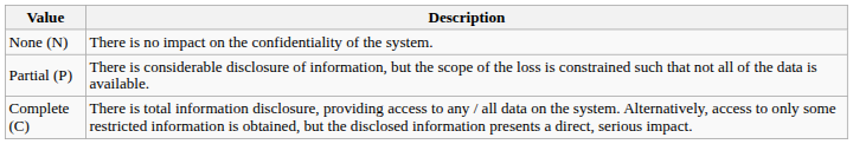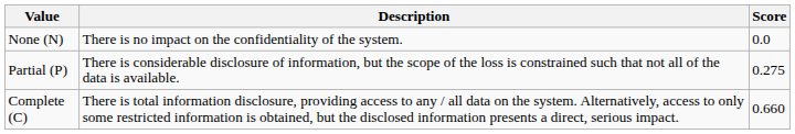+ column: Score | 0.0 | 0.275 | 0.660
